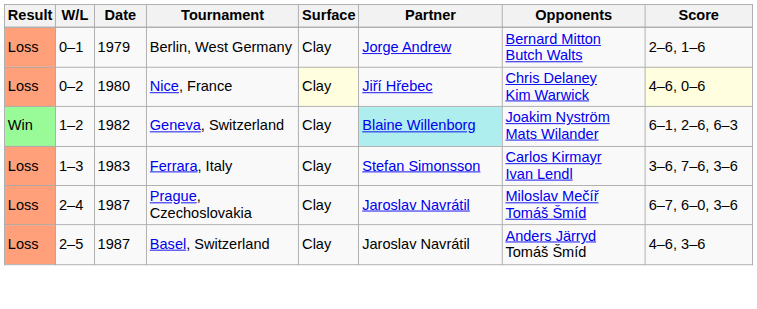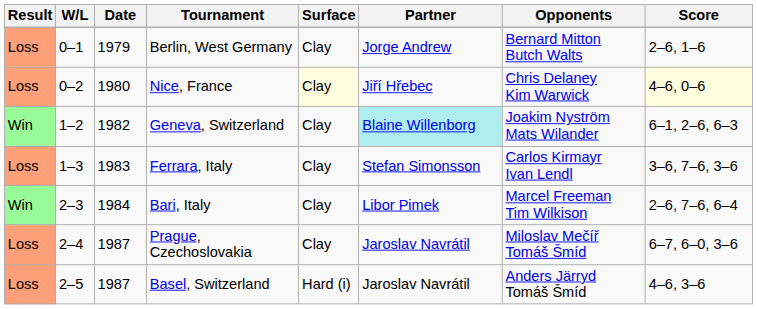+ row: Win | 2–3 | 1984 | Bari, Italy | Clay | Libor Pimek | Marcel Freeman Tim Wilkison | 2–6, 7–6, 6–4
Basel, Switzerland | Surface: Clay -> Hard (i)
